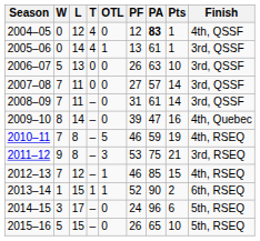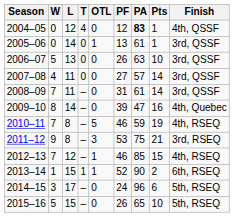2005–06 | T: 4 -> 0
2007–08 | W: 7 -> 4
